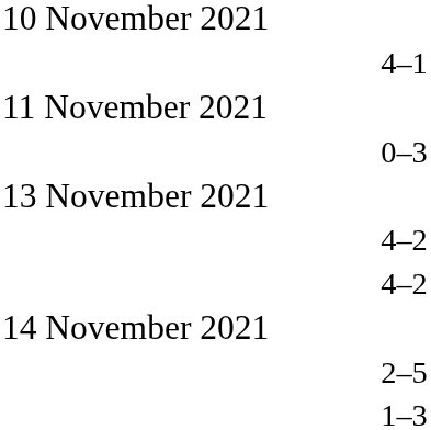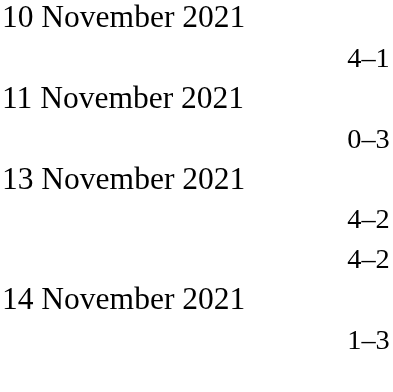- row: 2–5
